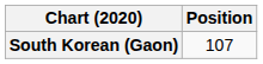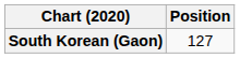South Korean (Gaon) | Position: 107 -> 127
